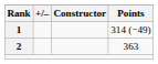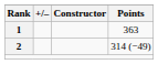1 | Points: 314 (−49) -> 363
2 | Points: 363 -> 314 (−49)
